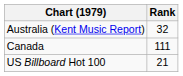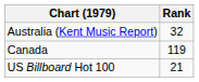Canada | Rank: 111 -> 119
